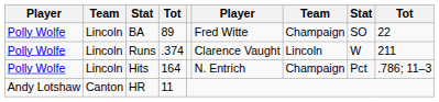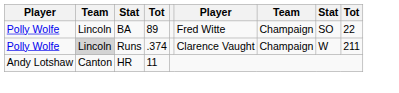Runs | column 2: no background -> lightgrey background
Runs | column 7: Lincoln -> Champaign
- row: Polly Wolfe | Lincoln | Hits | 164 | N. Entrich | Champaign | Pct | .786; 11–3
